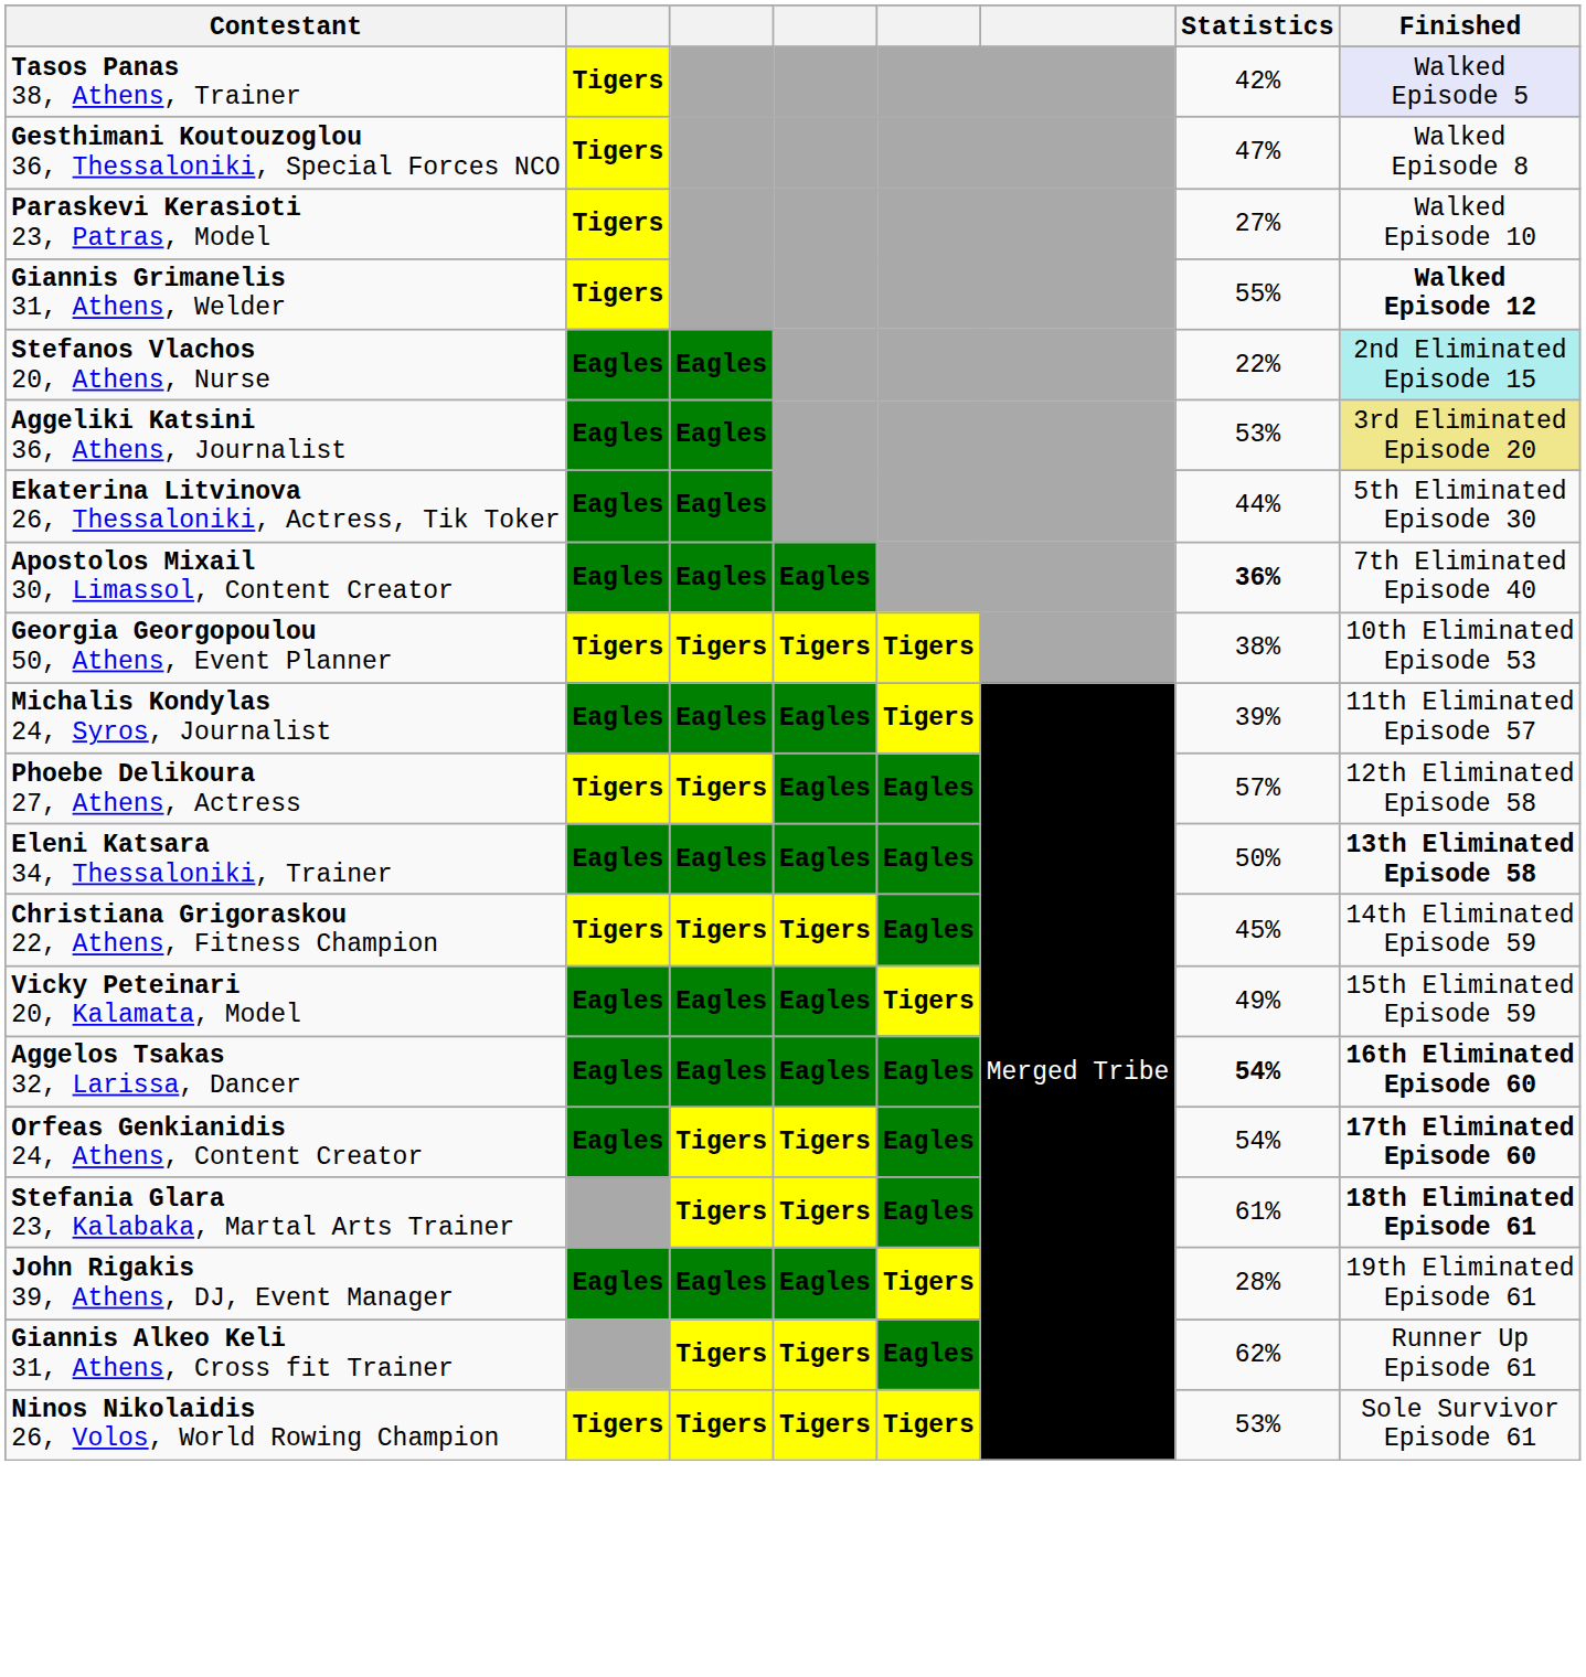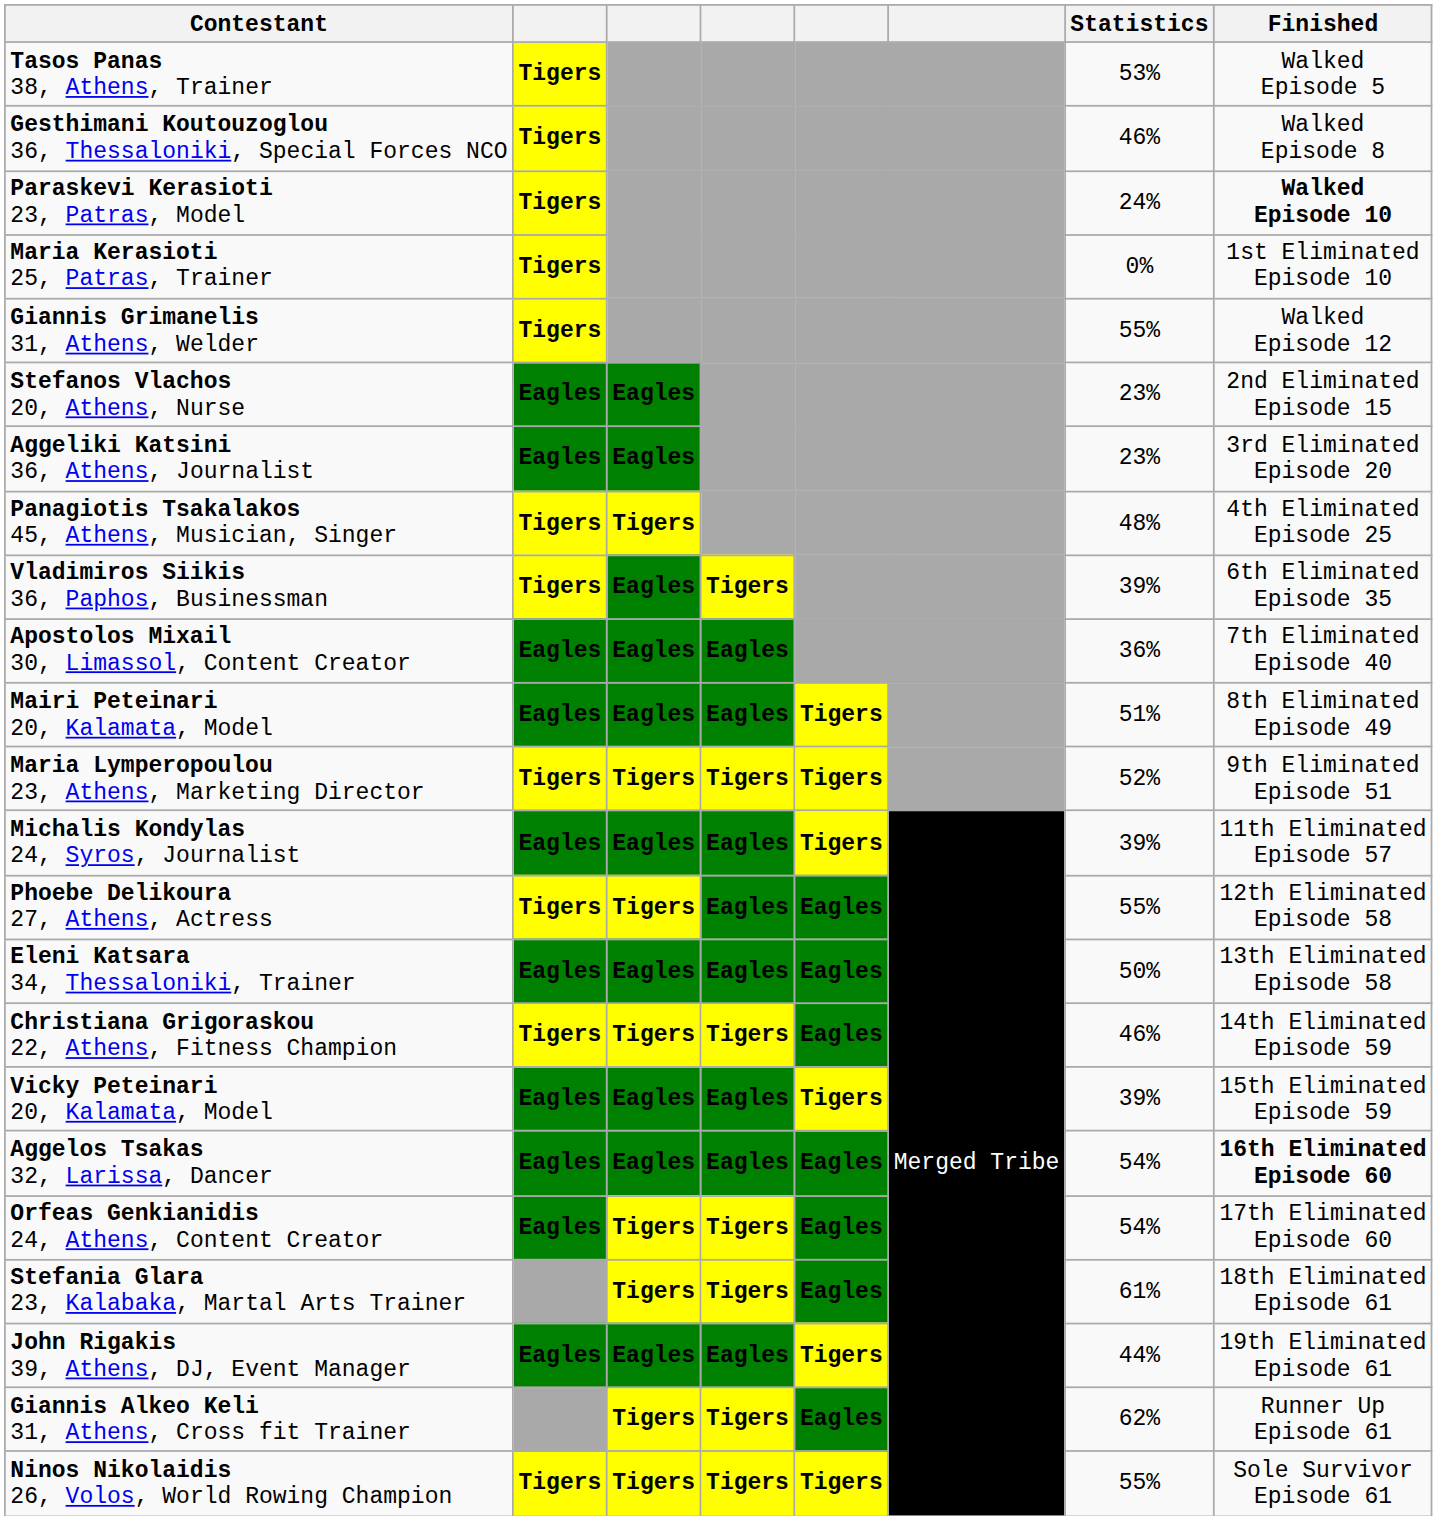Tasos Panas 38, Athens, Trainer | Statistics: 42% -> 53%
Tasos Panas 38, Athens, Trainer | Finished: lavender background -> no background
Gesthimani Koutouzoglou 36, Thessaloniki, Special Forces NCO | Statistics: 47% -> 46%
Paraskevi Kerasioti 23, Patras, Model | Statistics: 27% -> 24%
Paraskevi Kerasioti 23, Patras, Model | Finished: normal -> bold
+ row: Maria Kerasioti 25, Patras, Trainer | Tigers | 0% | 1st Eliminated Episode 10
Giannis Grimanelis 31, Athens, Welder | Finished: bold -> normal
Stefanos Vlachos 20, Athens, Nurse | Statistics: 22% -> 23%
Stefanos Vlachos 20, Athens, Nurse | Finished: paleturquoise background -> no background
Aggeliki Katsini 36, Athens, Journalist | Statistics: 53% -> 23%
Aggeliki Katsini 36, Athens, Journalist | Finished: khaki background -> no background
+ row: Panagiotis Tsakalakos 45, Athens, Musician, Singer | Tigers | Tigers | 48% | 4th Eliminated Episode 25
- row: Ekaterina Litvinova 26, Thessaloniki, Actress, Tik Toker | Eagles | Eagles | 44% | 5th Eliminated Episode 30
+ row: Vladimiros Siikis 36, Paphos, Businessman | Tigers | Eagles | Tigers | 39% | 6th Eliminated Episode 35
Apostolos Mixail 30, Limassol, Content Creator | Statistics: bold -> normal
+ row: Mairi Peteinari 20, Kalamata, Model | Eagles | Eagles | Eagles | Tigers | 51% | 8th Eliminated Episode 49
+ row: Maria Lymperopoulou 23, Athens, Marketing Director | Tigers | Tigers | Tigers | Tigers | 52% | 9th Eliminated Episode 51
- row: Georgia Georgopoulou 50, Athens, Event Planner | Tigers | Tigers | Tigers | Tigers | 38% | 10th Eliminated Episode 53
Phoebe Delikoura 27, Athens, Actress | Statistics: 57% -> 55%
Eleni Katsara 34, Thessaloniki, Trainer | Finished: bold -> normal
Christiana Grigoraskou 22, Athens, Fitness Champion | Statistics: 45% -> 46%
Vicky Peteinari 20, Kalamata, Model | Statistics: 49% -> 39%
Aggelos Tsakas 32, Larissa, Dancer | Statistics: bold -> normal
Orfeas Genkianidis 24, Athens, Content Creator | Finished: bold -> normal
Stefania Glara 23, Kalabaka, Martal Arts Trainer | Finished: bold -> normal
John Rigakis 39, Athens, DJ, Event Manager | Statistics: 28% -> 44%
Ninos Nikolaidis 26, Volos, World Rowing Champion | Statistics: 53% -> 55%
